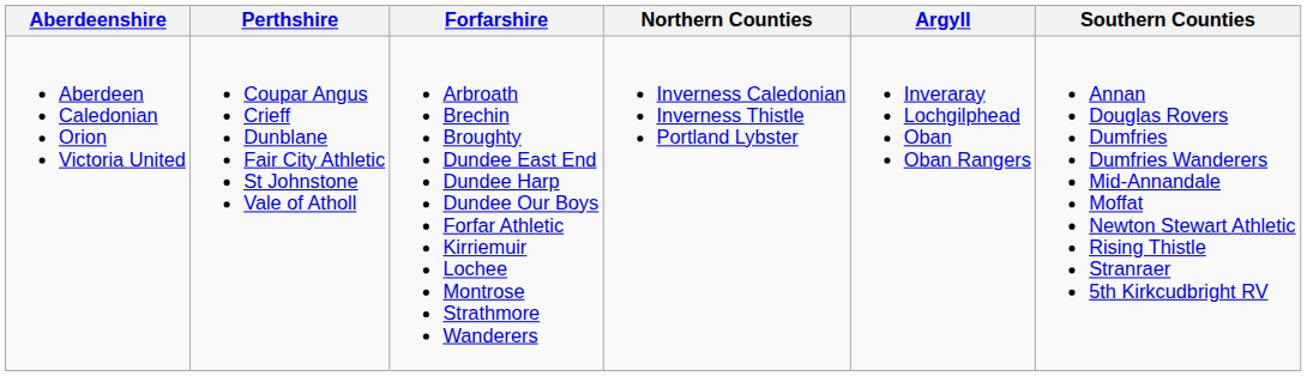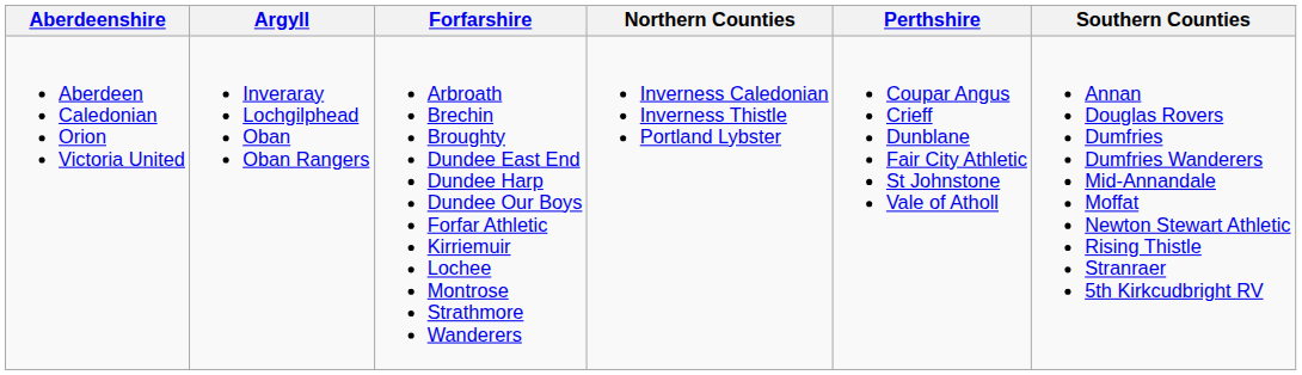columns swapped: Argyll <-> Perthshire
